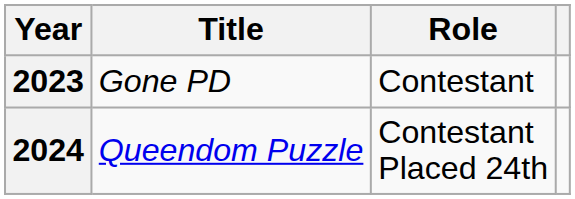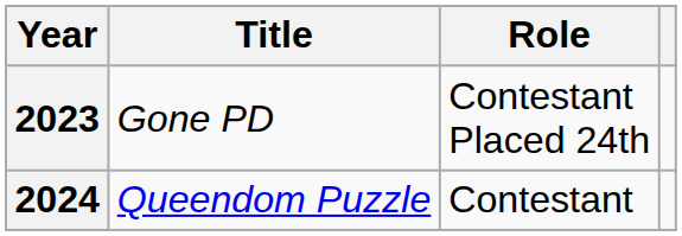2023 | Role: Contestant -> Contestant Placed 24th
2024 | Role: Contestant Placed 24th -> Contestant
